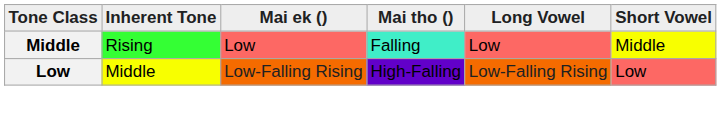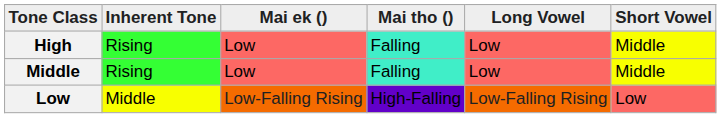+ row: High | Rising | Low | Falling | Low | Middle
